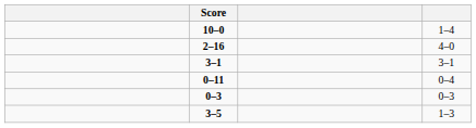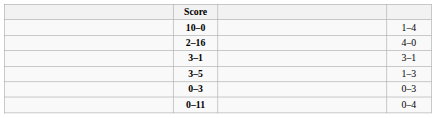rows swapped: 0–11 <-> 3–5
